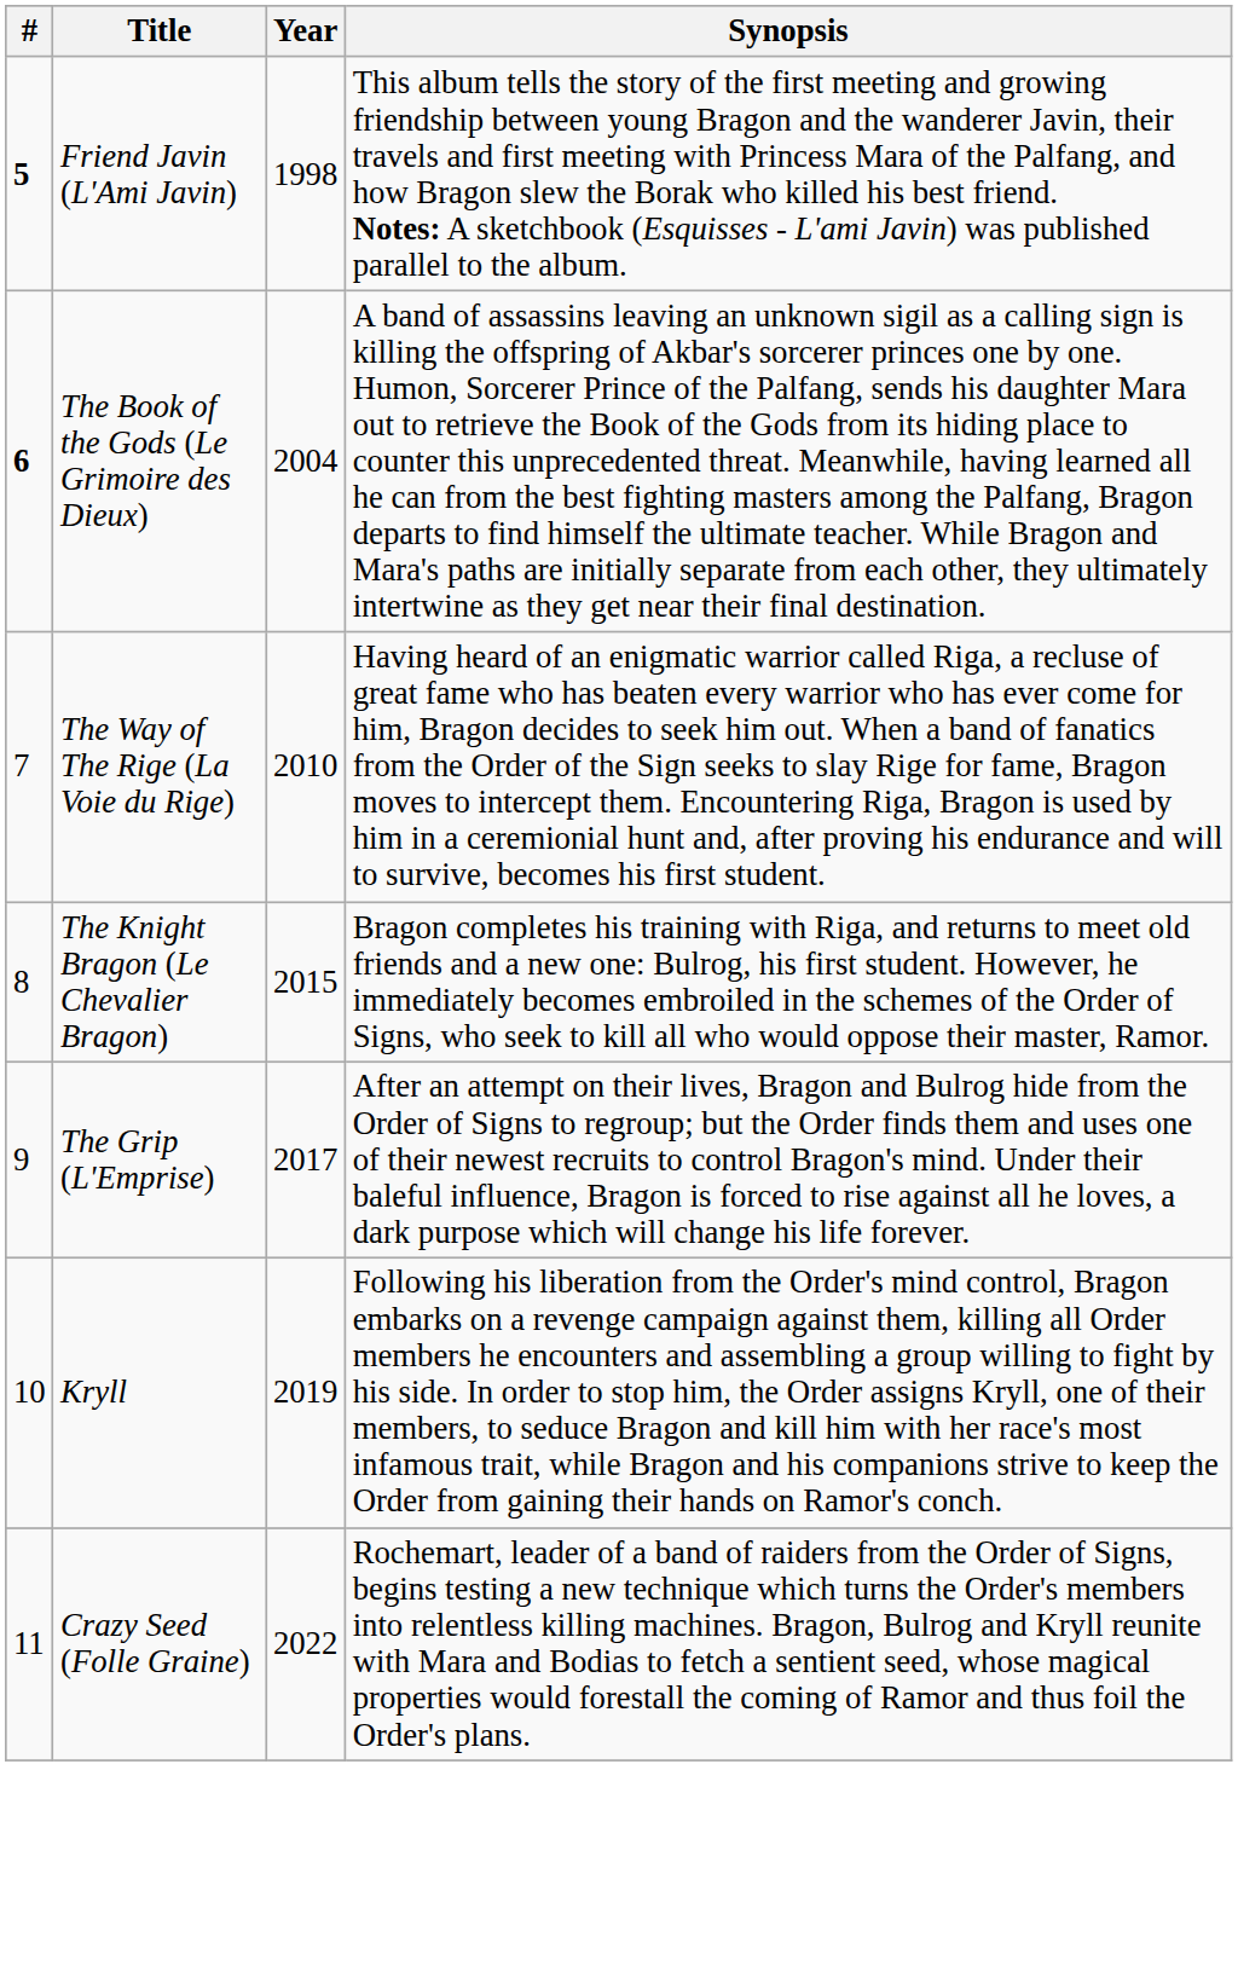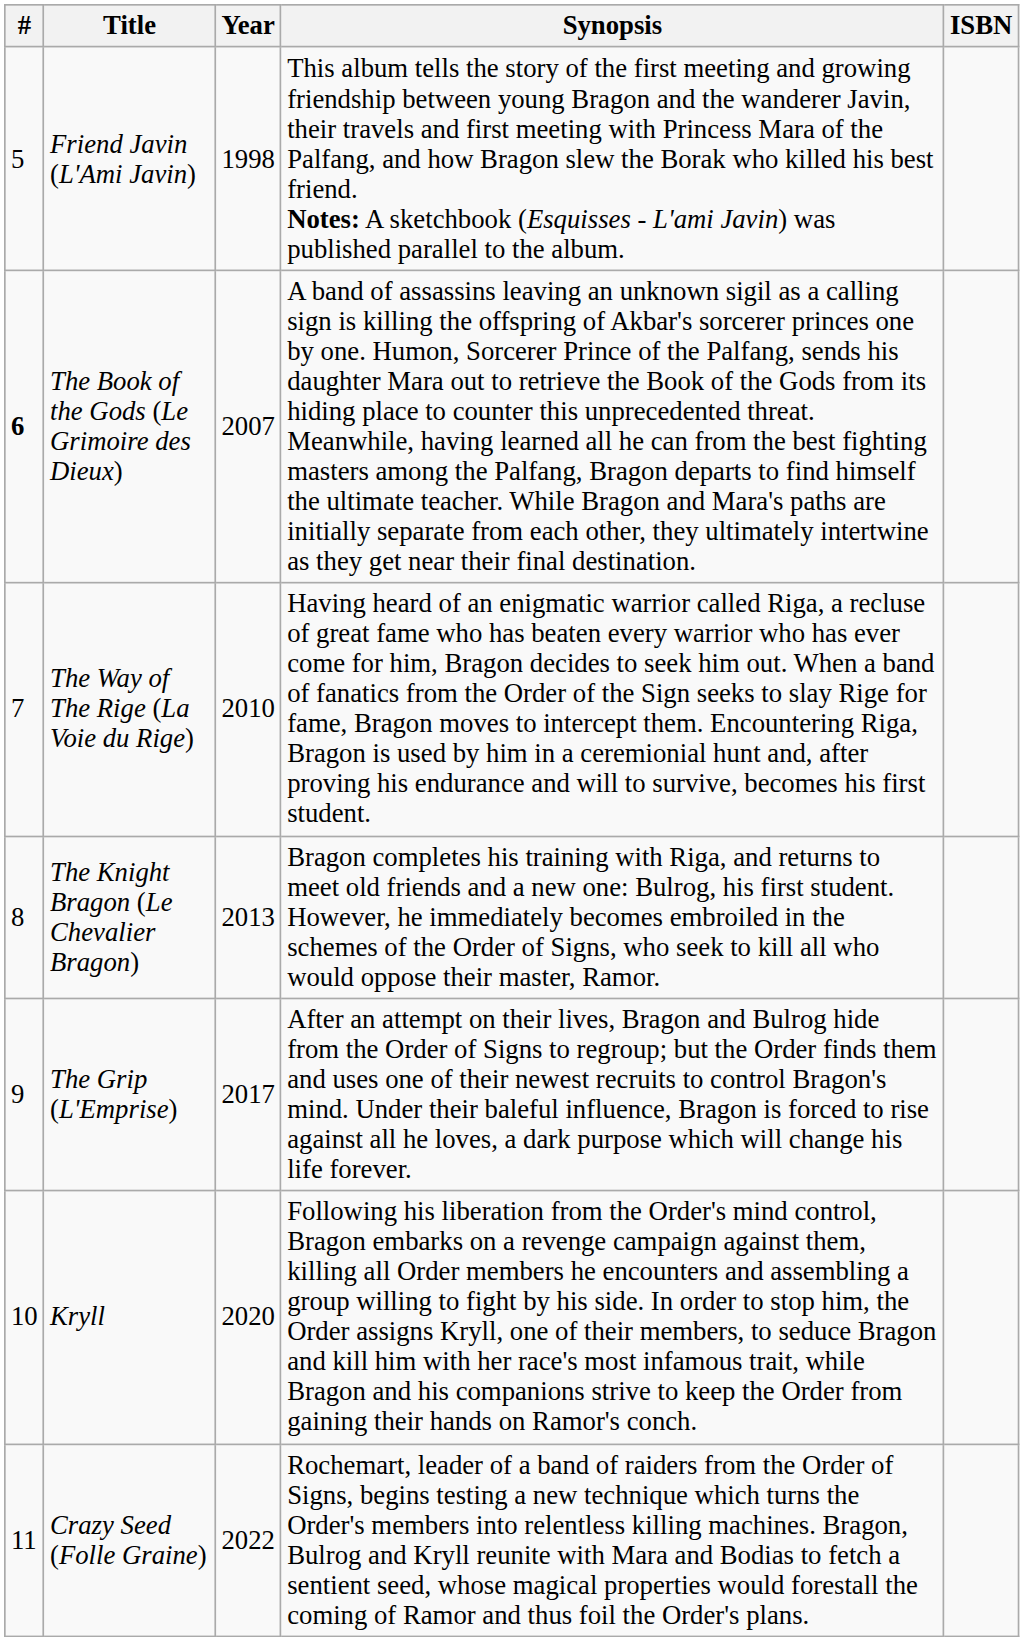+ column: ISBN
Friend Javin (L'Ami Javin) | #: bold -> normal
The Book of the Gods (Le Grimoire des Dieux) | Year: 2004 -> 2007
The Knight Bragon (Le Chevalier Bragon) | Year: 2015 -> 2013
Kryll | Year: 2019 -> 2020
